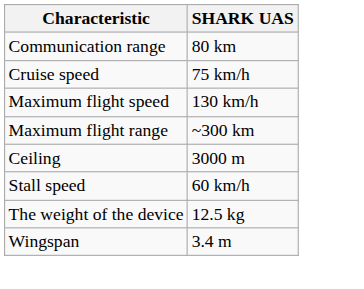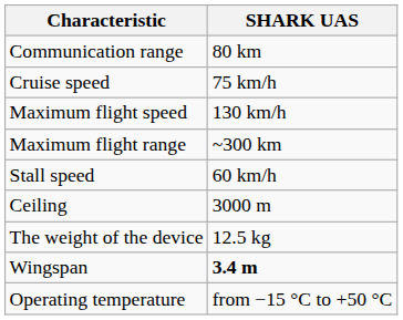rows swapped: Stall speed <-> Ceiling
Wingspan | SHARK UAS: normal -> bold
+ row: Operating temperature | from −15 °C to +50 °C
